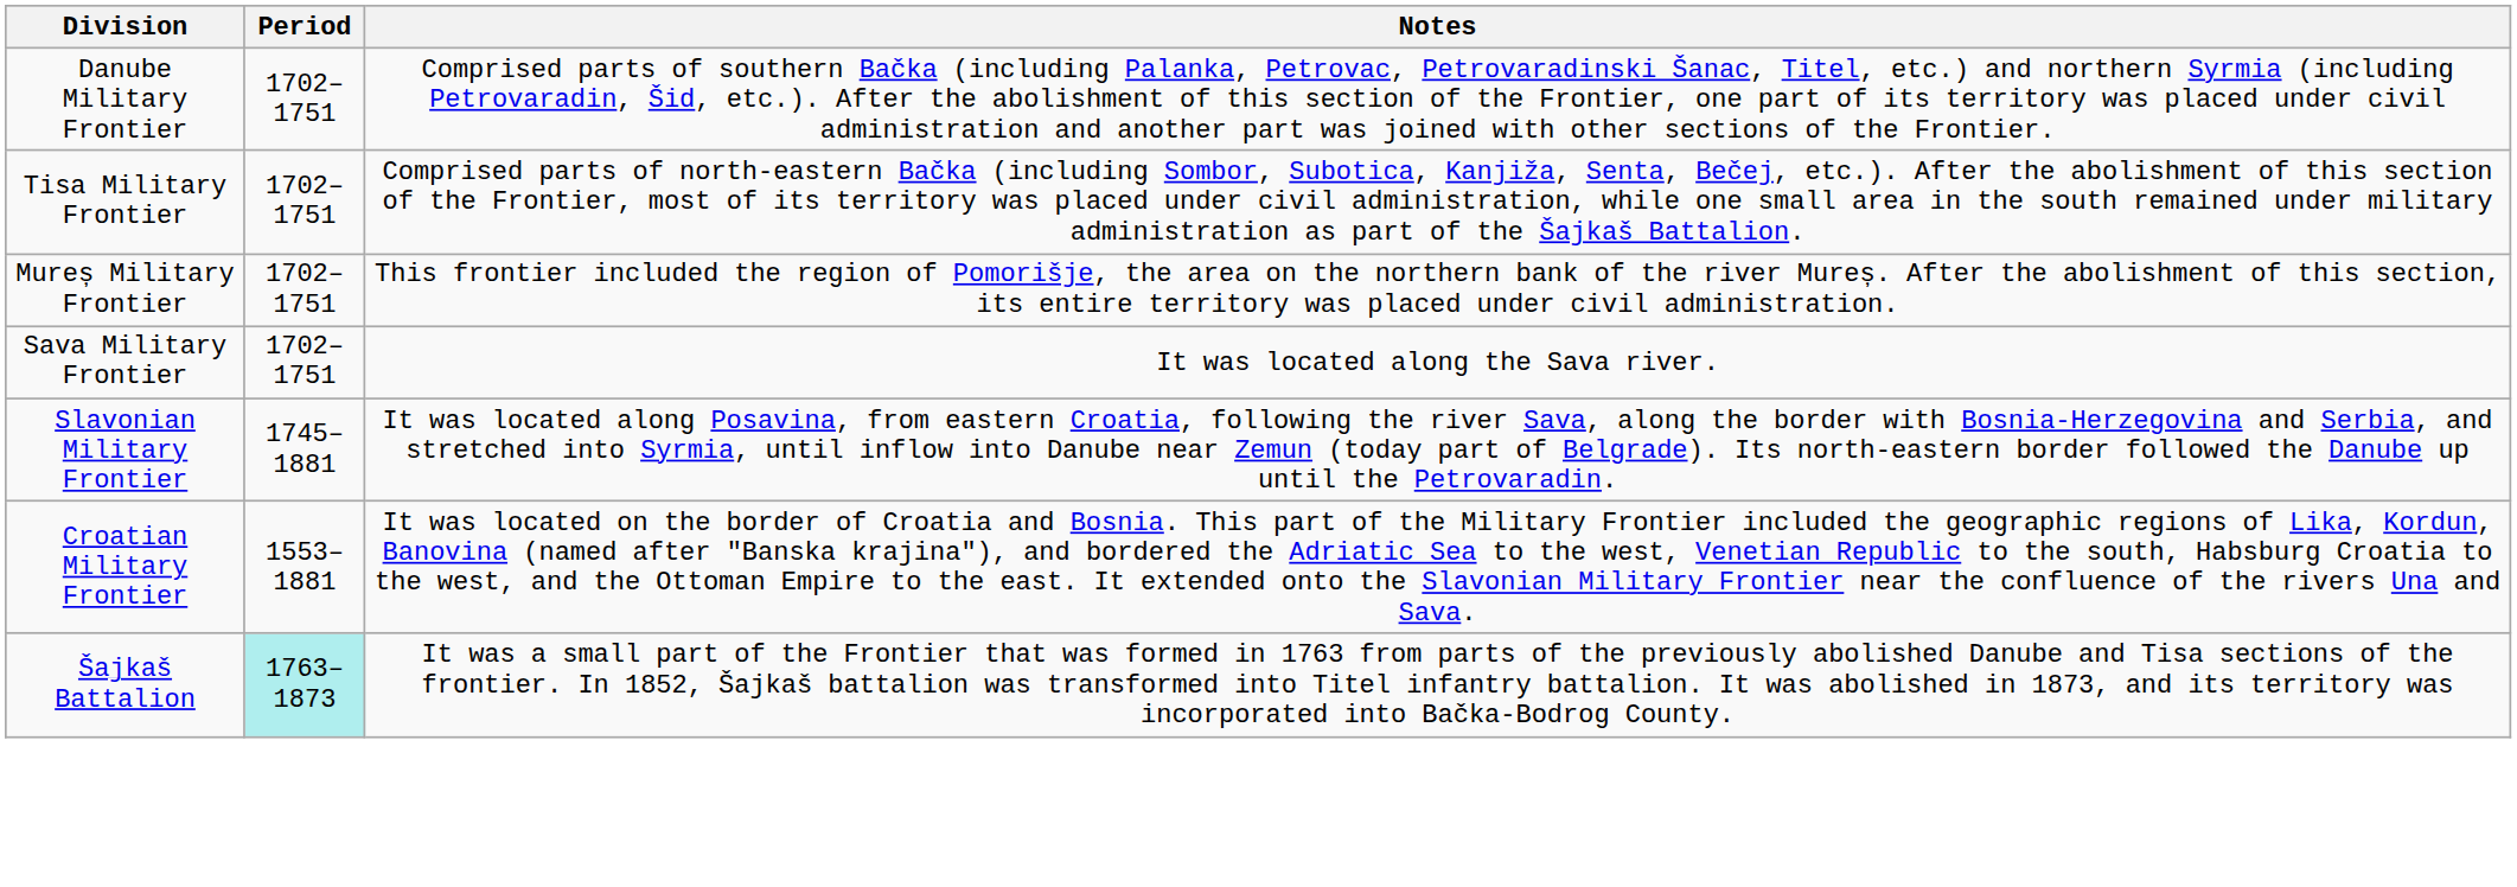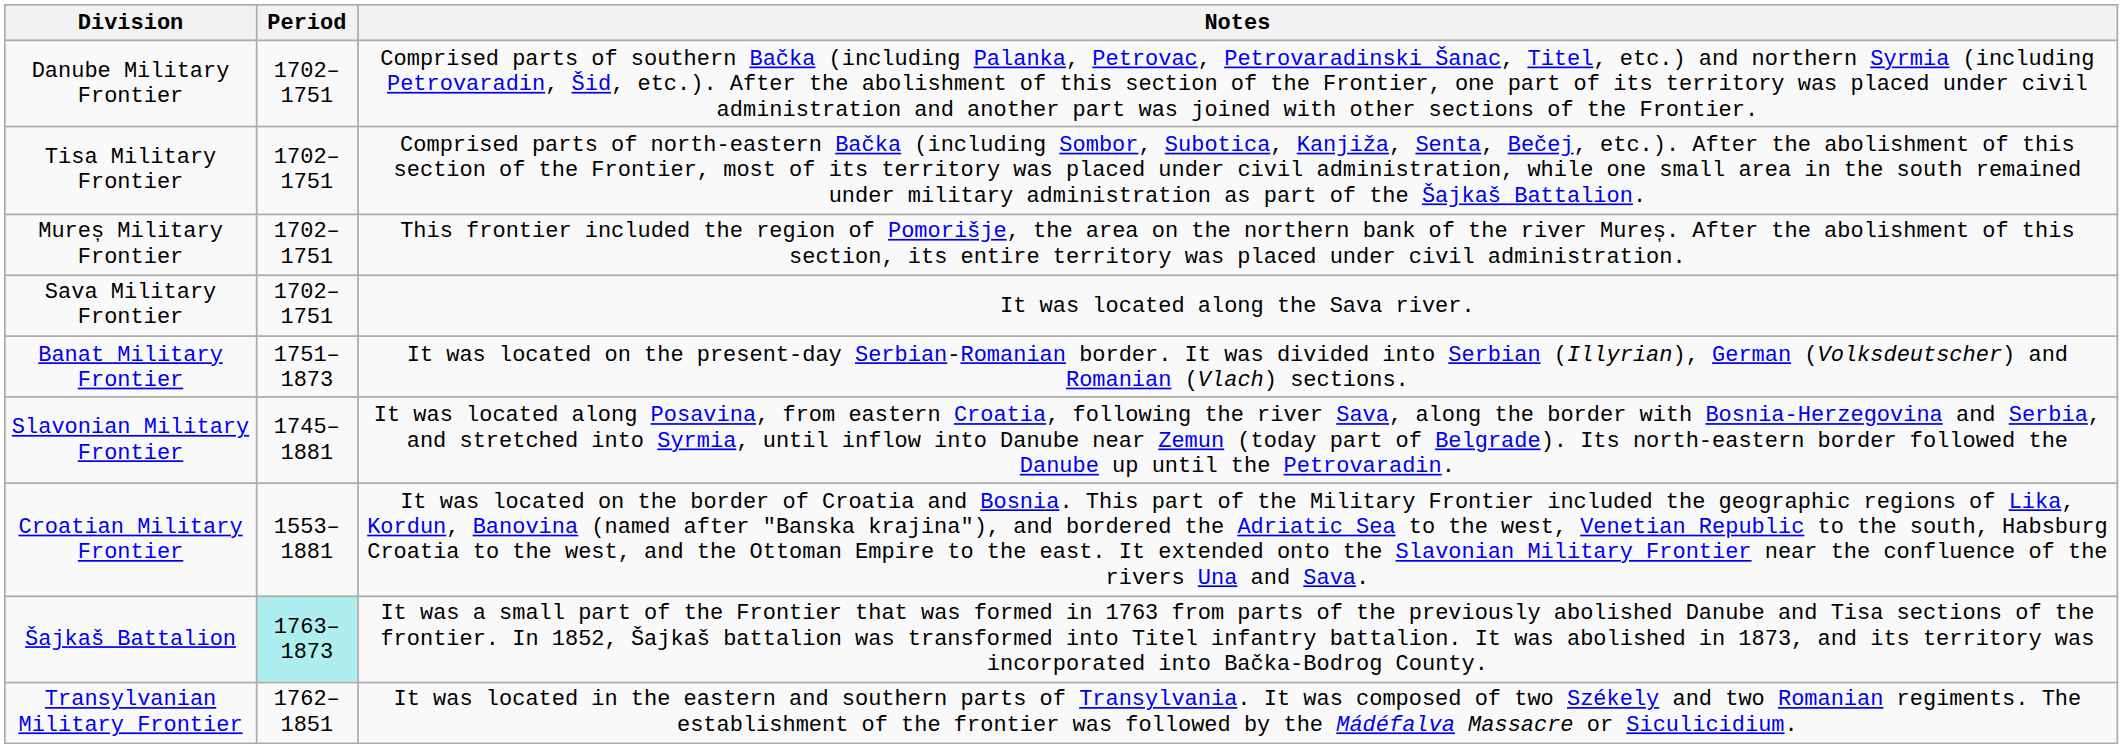+ row: Banat Military Frontier | 1751–1873 | It was located on the present-day Serbian-Romanian border. It was divided into Serbian (Illyrian), German (Volksdeutscher) and Romanian (Vlach) sections.
+ row: Transylvanian Military Frontier | 1762–1851 | It was located in the eastern and southern parts of Transylvania. It was composed of two Székely and two Romanian regiments. The establishment of the frontier was followed by the Mádéfalva Massacre or Siculicidium.
